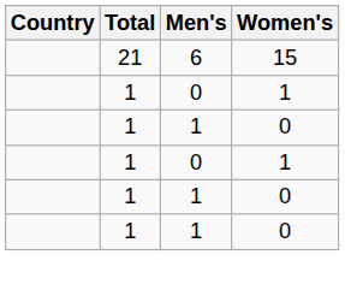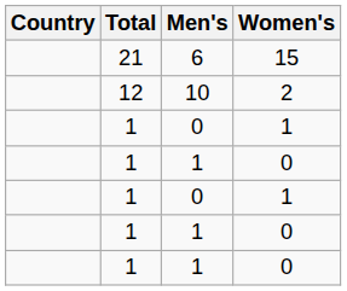+ row: 12 | 10 | 2
